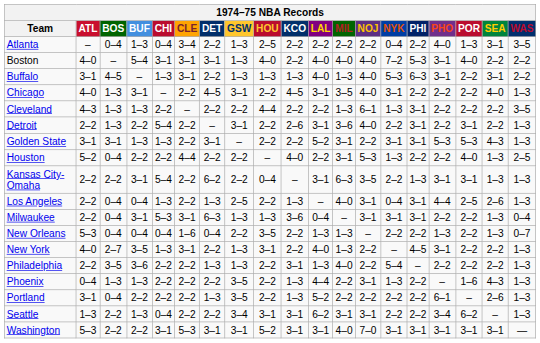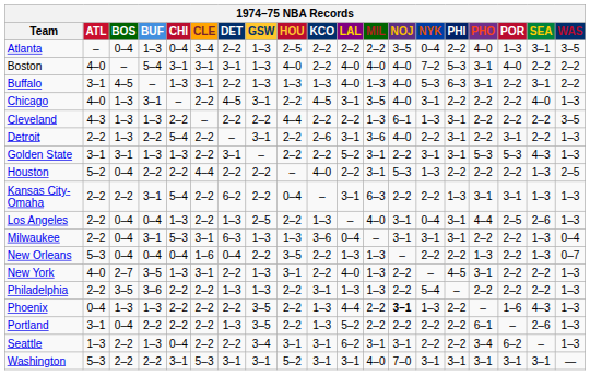Atlanta | NOJ: 2–2 -> 3–5
Houston | POR: 4–0 -> 2–2
Kansas City-Omaha | NOJ: 3–5 -> 2–2
Philadelphia | MIL: 4–0 -> 1–3
Phoenix | NOJ: normal -> bold
